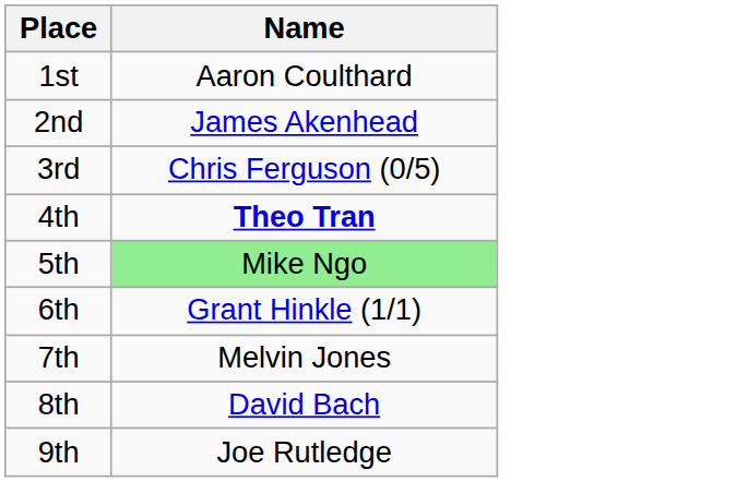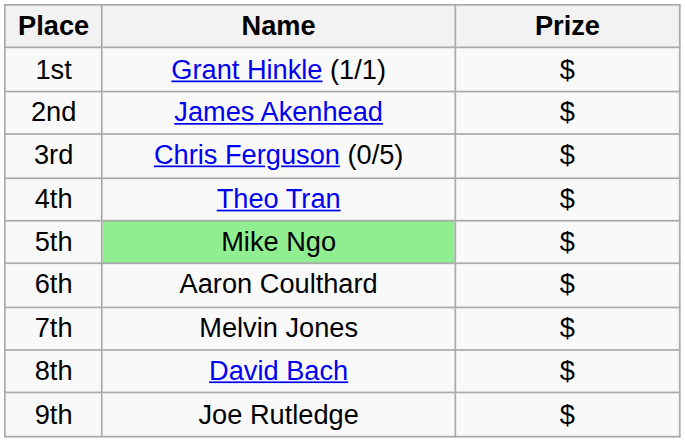+ column: Prize | $ | $ | $ | $ | $ | $ | $ | $ | $
1st | Name: Aaron Coulthard -> Grant Hinkle (1/1)
4th | Name: bold -> normal
6th | Name: Grant Hinkle (1/1) -> Aaron Coulthard
